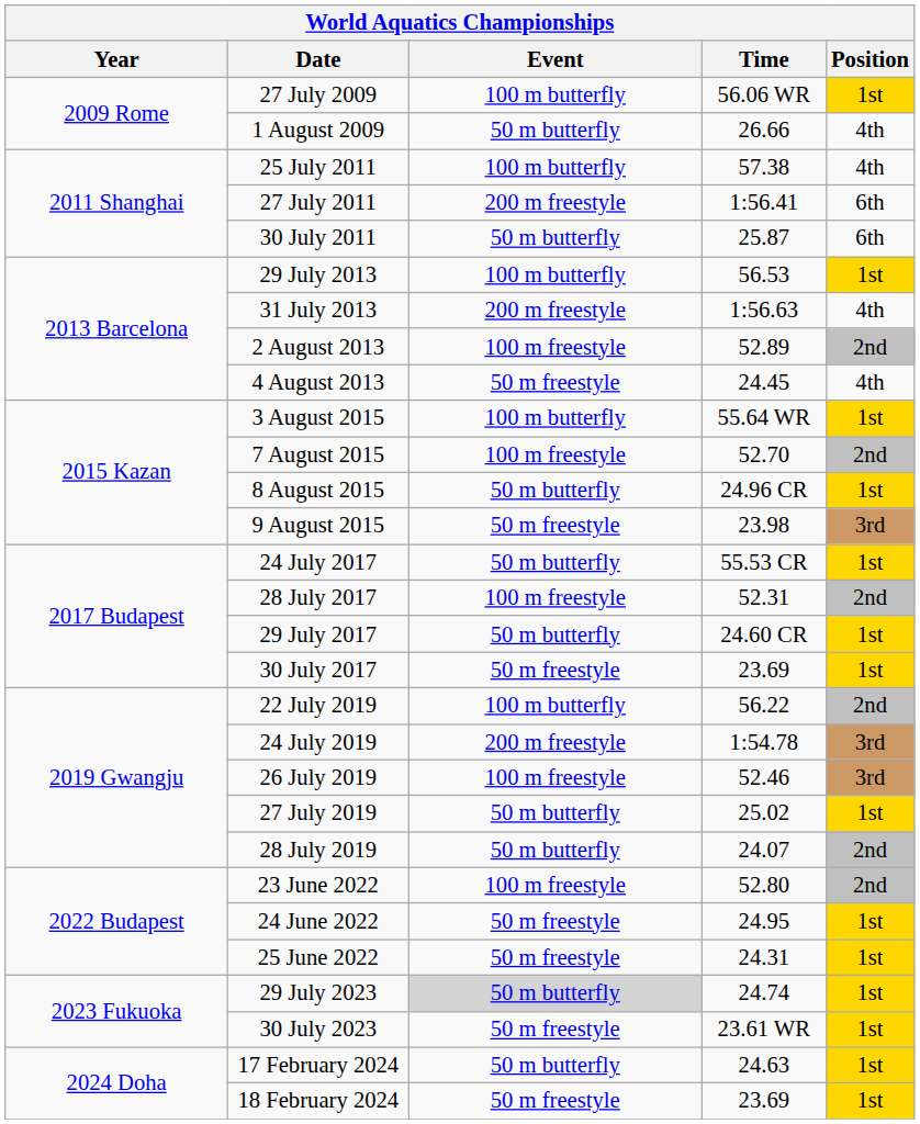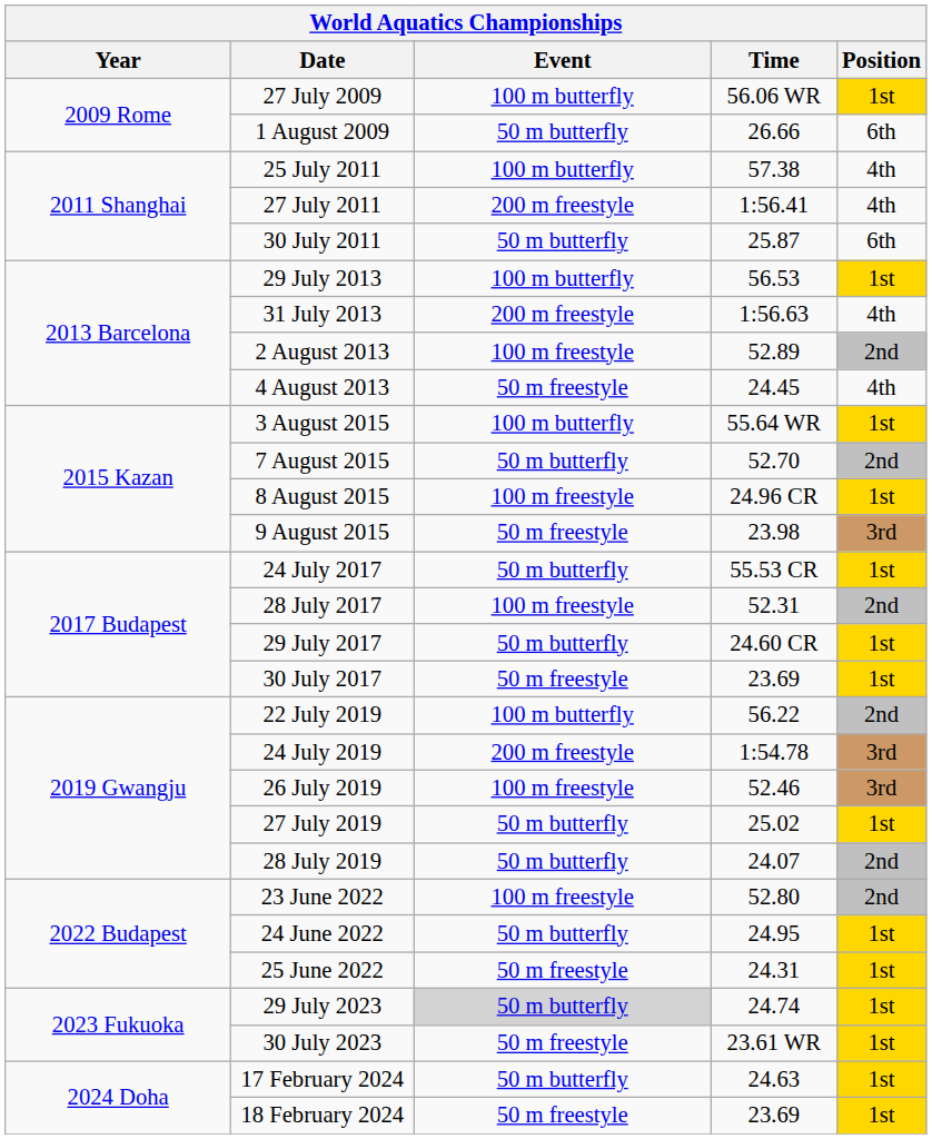1 August 2009 | Position: 4th -> 6th
27 July 2011 | Position: 6th -> 4th
7 August 2015 | Event: 100 m freestyle -> 50 m butterfly
8 August 2015 | Event: 50 m butterfly -> 100 m freestyle
24 June 2022 | Event: 50 m freestyle -> 50 m butterfly
